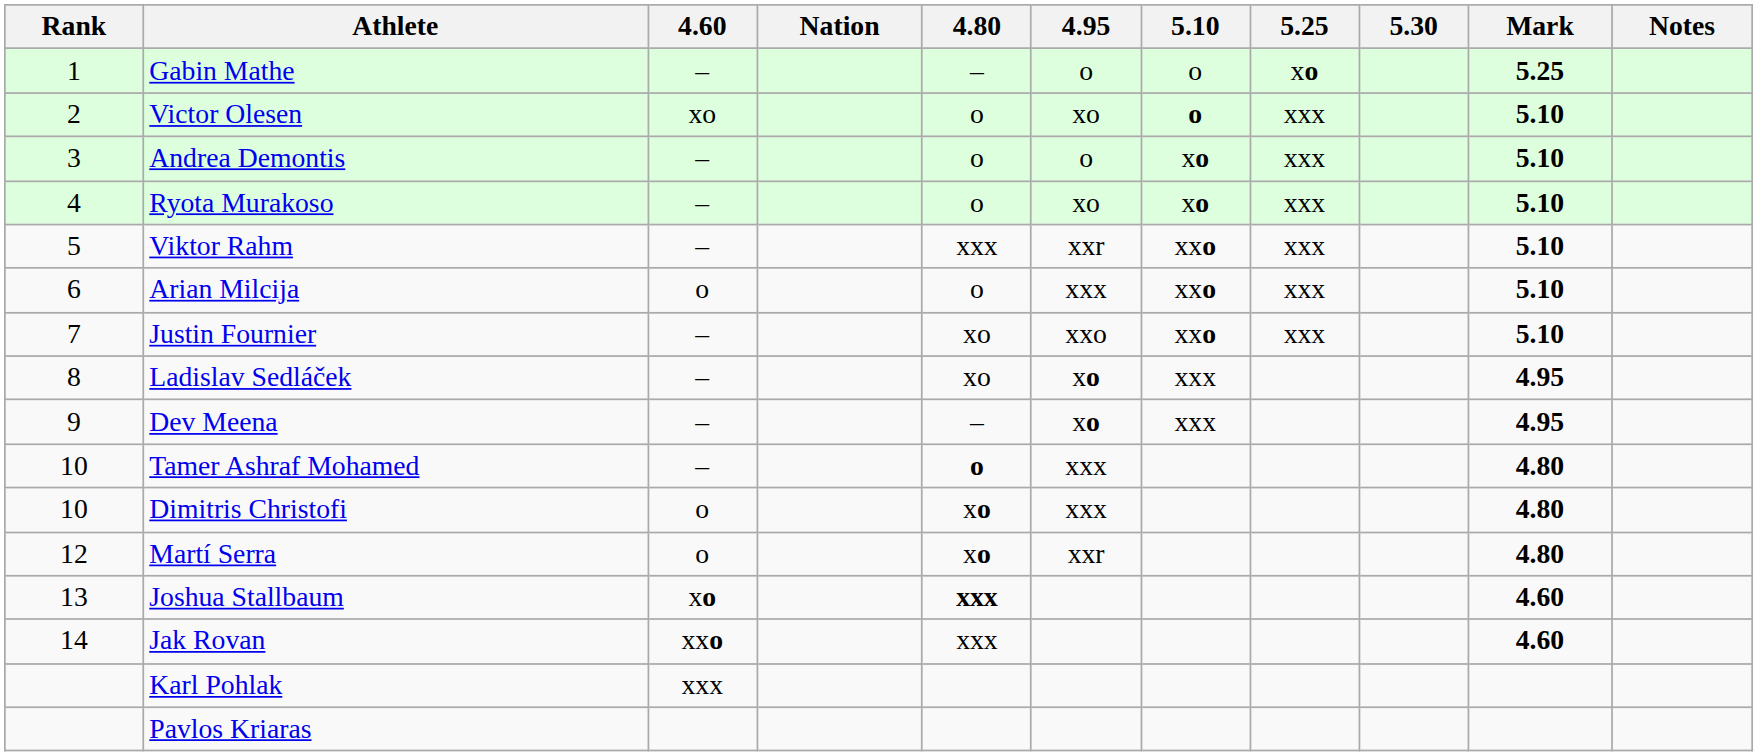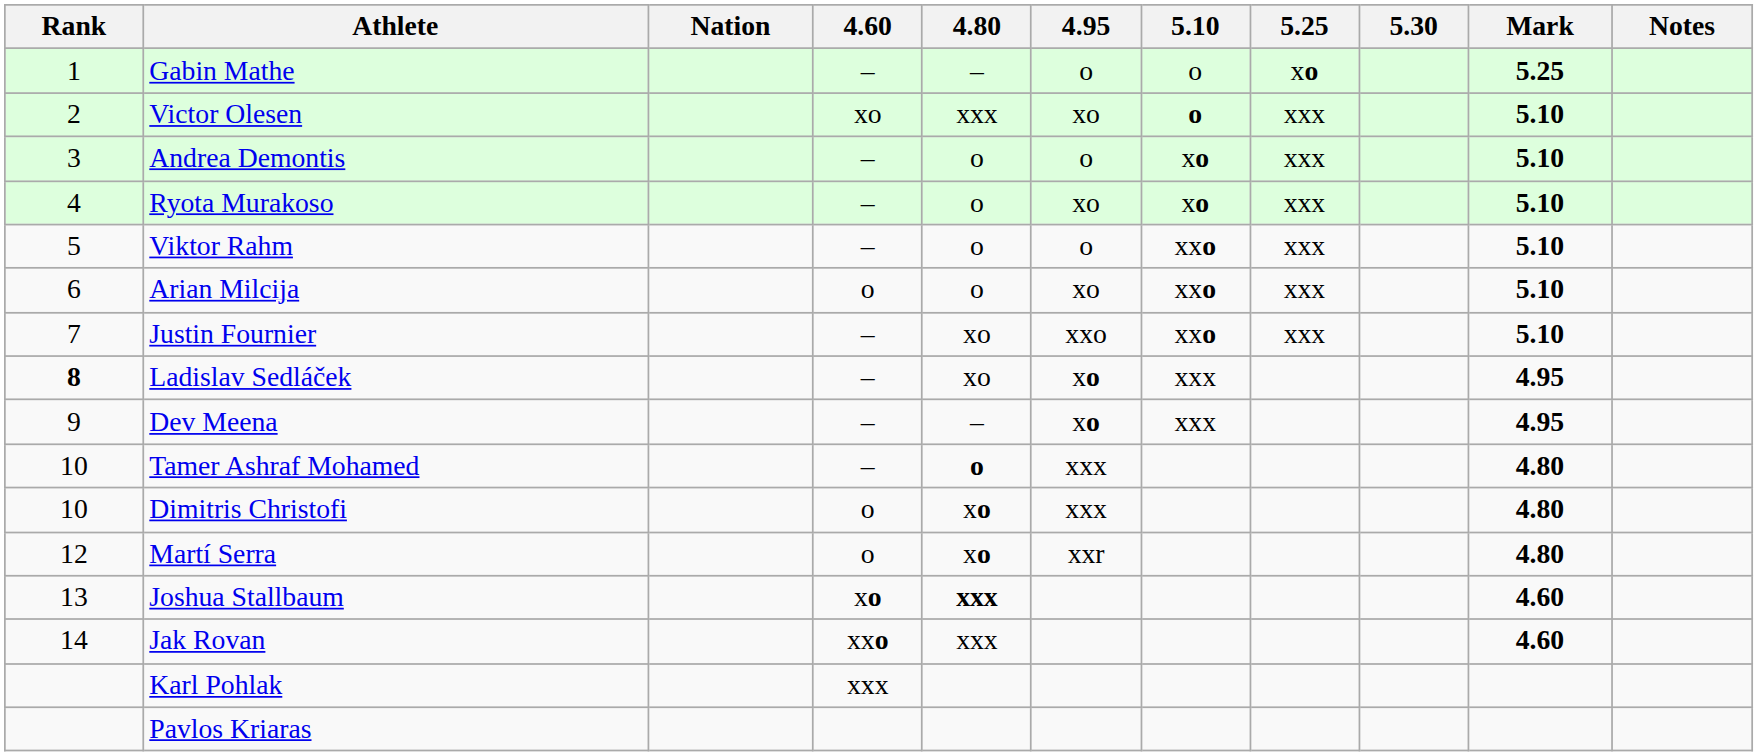columns swapped: Nation <-> 4.60
Victor Olesen | 4.80: o -> xxx
Viktor Rahm | 4.80: xxx -> o
Viktor Rahm | 4.95: xxr -> o
Arian Milcija | 4.95: xxx -> xo
Ladislav Sedláček | Rank: normal -> bold
